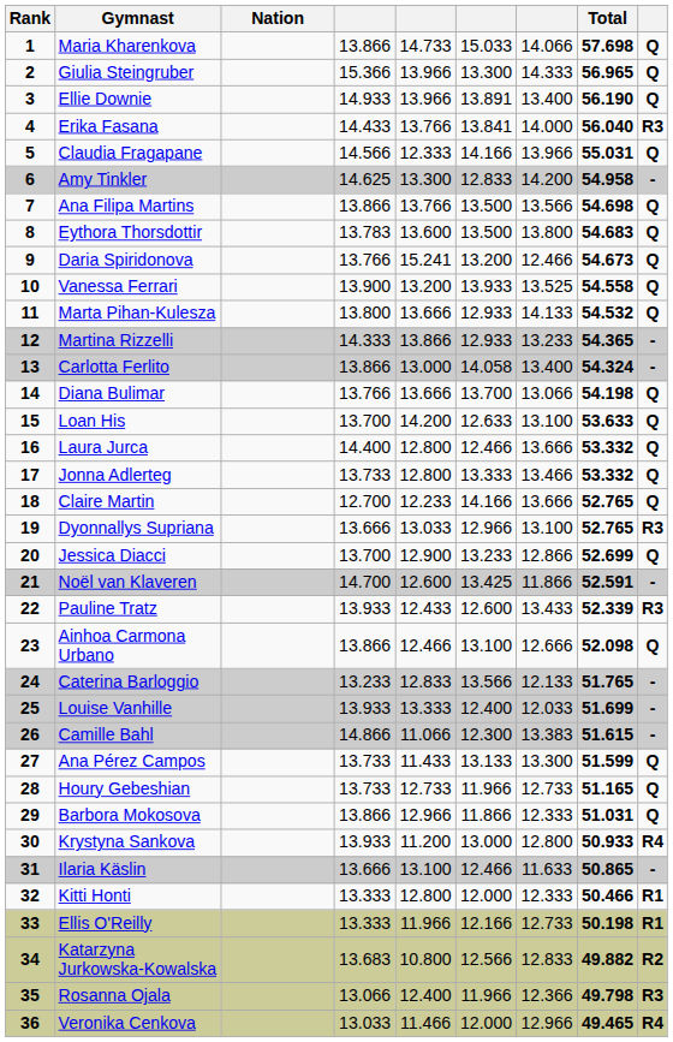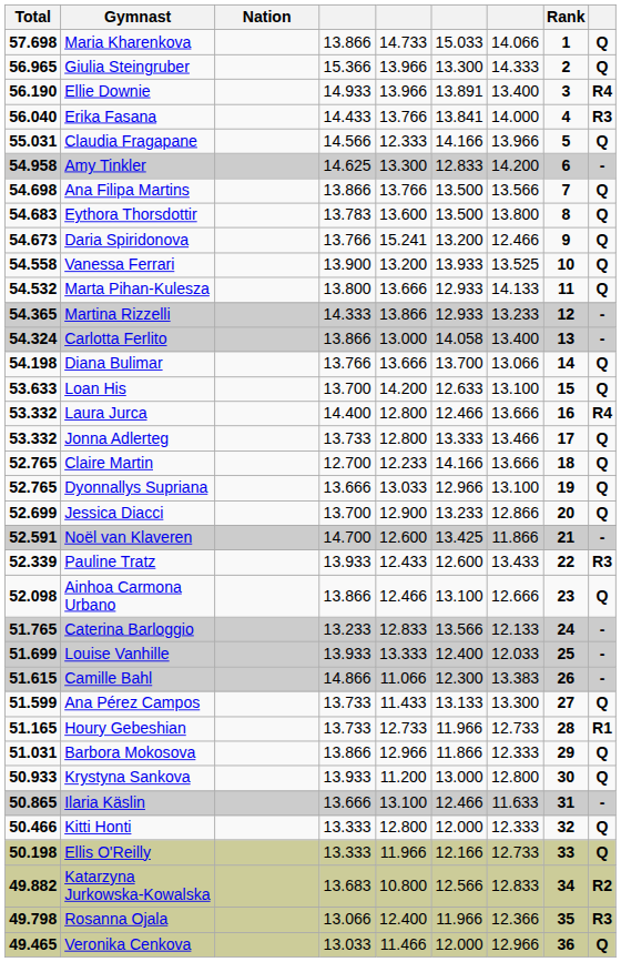columns swapped: Rank <-> Total
Ellie Downie | column 9: Q -> R4
Laura Jurca | column 9: Q -> R4
Dyonnallys Supriana | column 9: R3 -> Q
Houry Gebeshian | column 9: Q -> R1
Krystyna Sankova | column 9: R4 -> Q
Kitti Honti | column 9: R1 -> Q
Ellis O'Reilly | column 9: R1 -> Q
Veronika Cenkova | column 9: R4 -> Q
